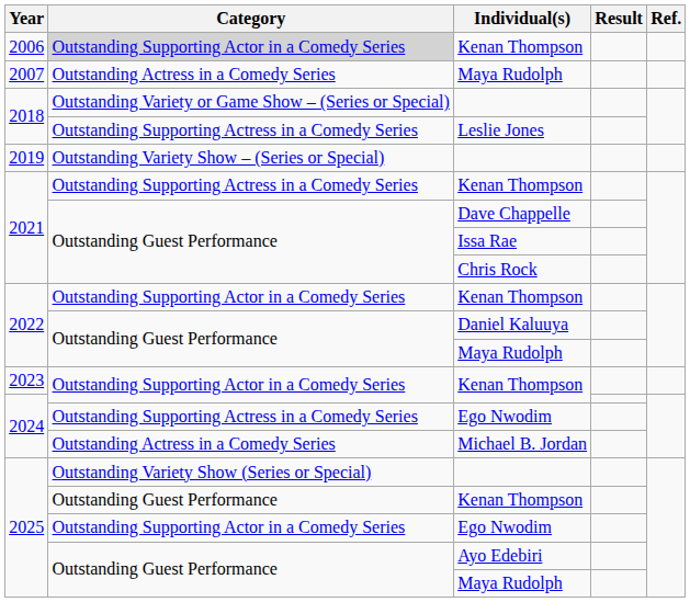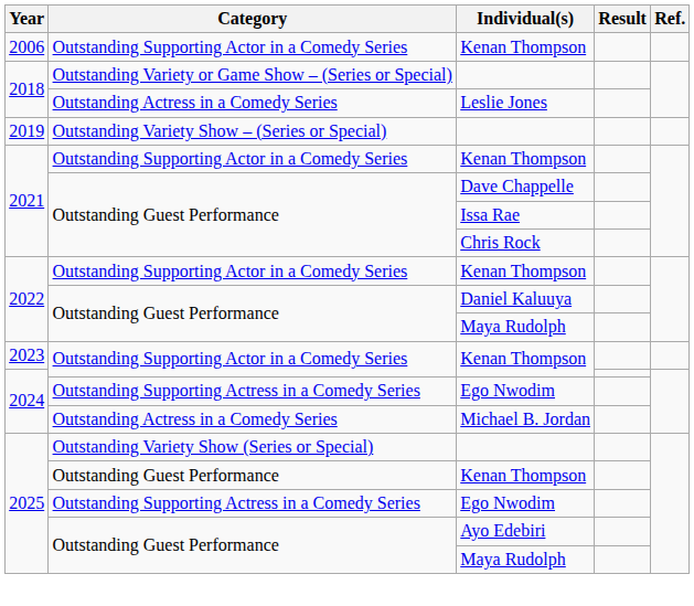2006 / Kenan Thompson | Category: lightgrey background -> no background
- row: 2007 | Outstanding Actress in a Comedy Series | Maya Rudolph
Leslie Jones | Category: Outstanding Supporting Actress in a Comedy Series -> Outstanding Actress in a Comedy Series
2021 / Kenan Thompson | Category: Outstanding Supporting Actress in a Comedy Series -> Outstanding Supporting Actor in a Comedy Series
2025 / Ego Nwodim | Category: Outstanding Supporting Actor in a Comedy Series -> Outstanding Supporting Actress in a Comedy Series
